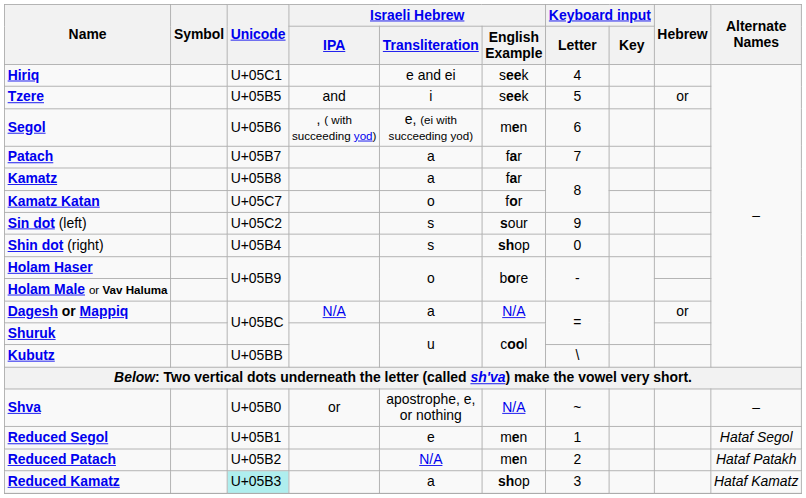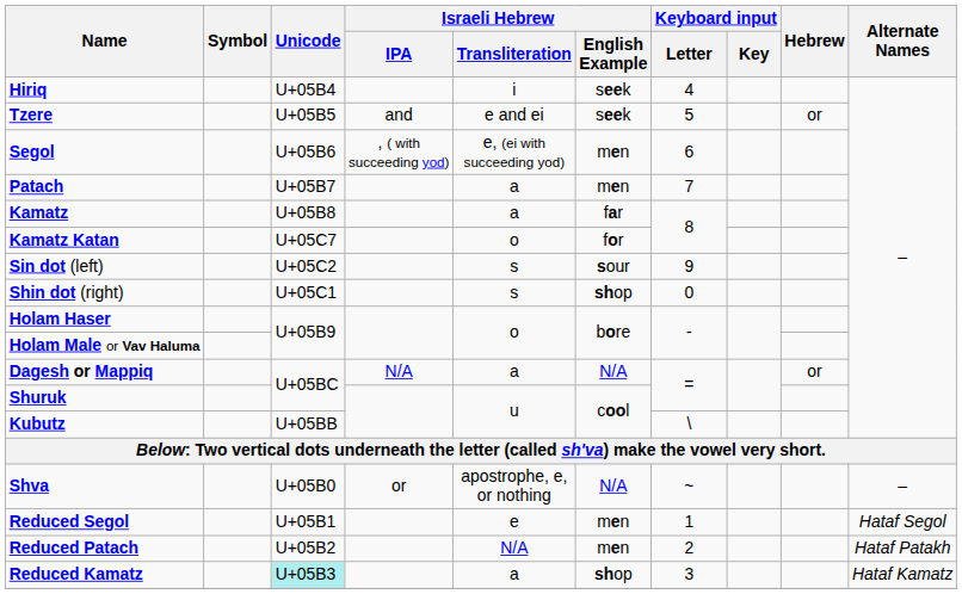Hiriq | Unicode: U+05C1 -> U+05B4
Hiriq | Israeli Hebrew / Transliteration: e and ei -> i
Tzere | Israeli Hebrew / Transliteration: i -> e and ei
Patach | Israeli Hebrew / English Example: far -> men
Shin dot (right) | Unicode: U+05B4 -> U+05C1
